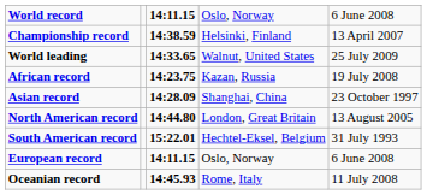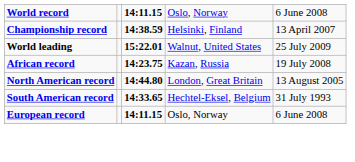World leading | column 3: 14:33.65 -> 15:22.01
- row: Asian record | 14:28.09 | Shanghai, China | 23 October 1997
South American record | column 3: 15:22.01 -> 14:33.65
- row: Oceanian record | 14:45.93 | Rome, Italy | 11 July 2008
